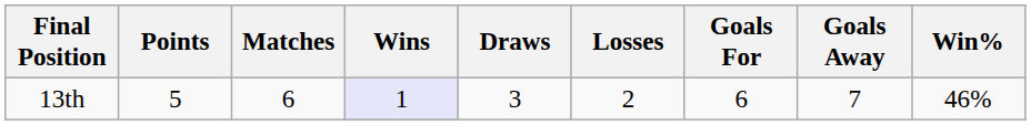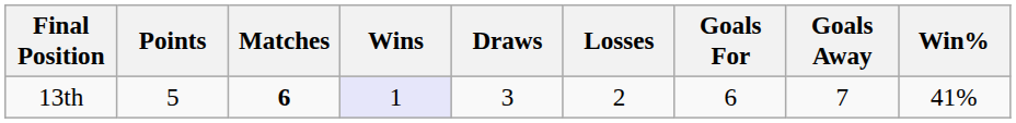13th | Matches: normal -> bold
13th | Win%: 46% -> 41%
